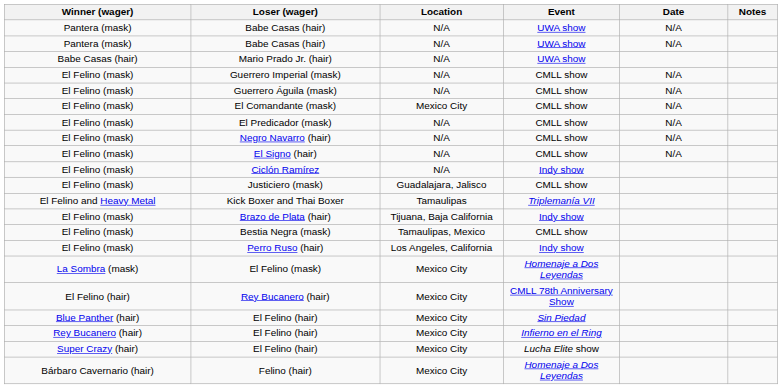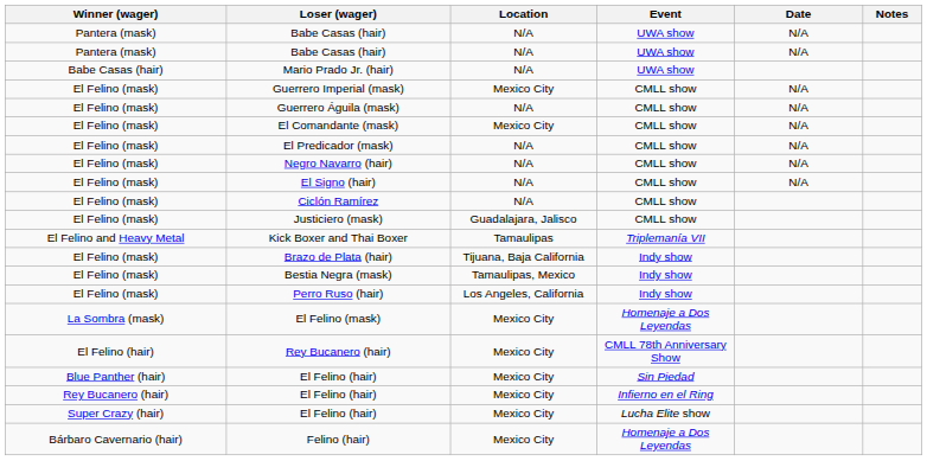Guerrero Imperial (mask) | Location: N/A -> Mexico City
Ciclón Ramírez | Event: Indy show -> CMLL show
Bestia Negra (mask) | Event: CMLL show -> Indy show
